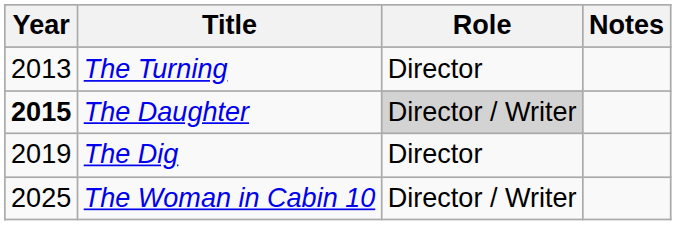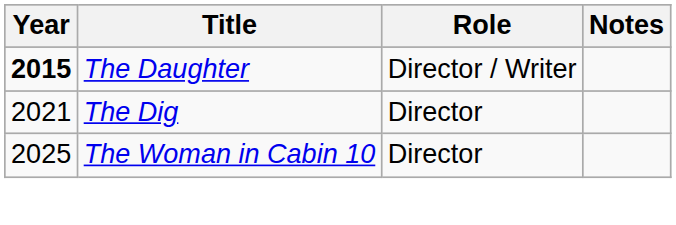- row: 2013 | The Turning | Director
The Daughter | Role: lightgrey background -> no background
The Dig | Year: 2019 -> 2021
The Woman in Cabin 10 | Role: Director / Writer -> Director
